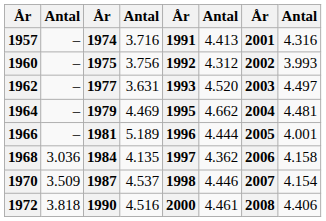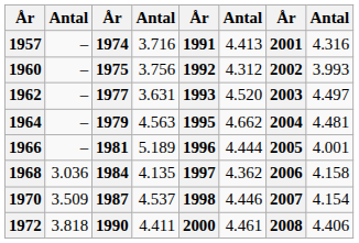1964 | column 4: 4.469 -> 4.563
1972 | column 4: 4.516 -> 4.411
